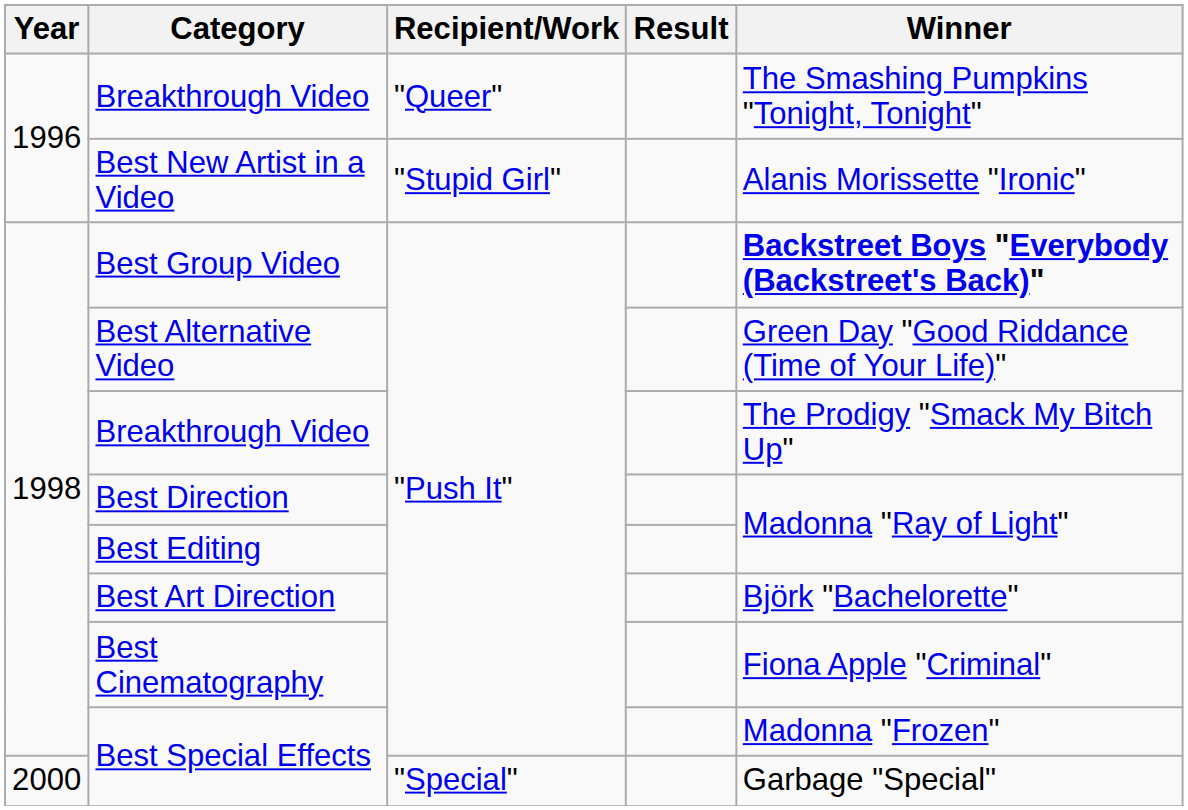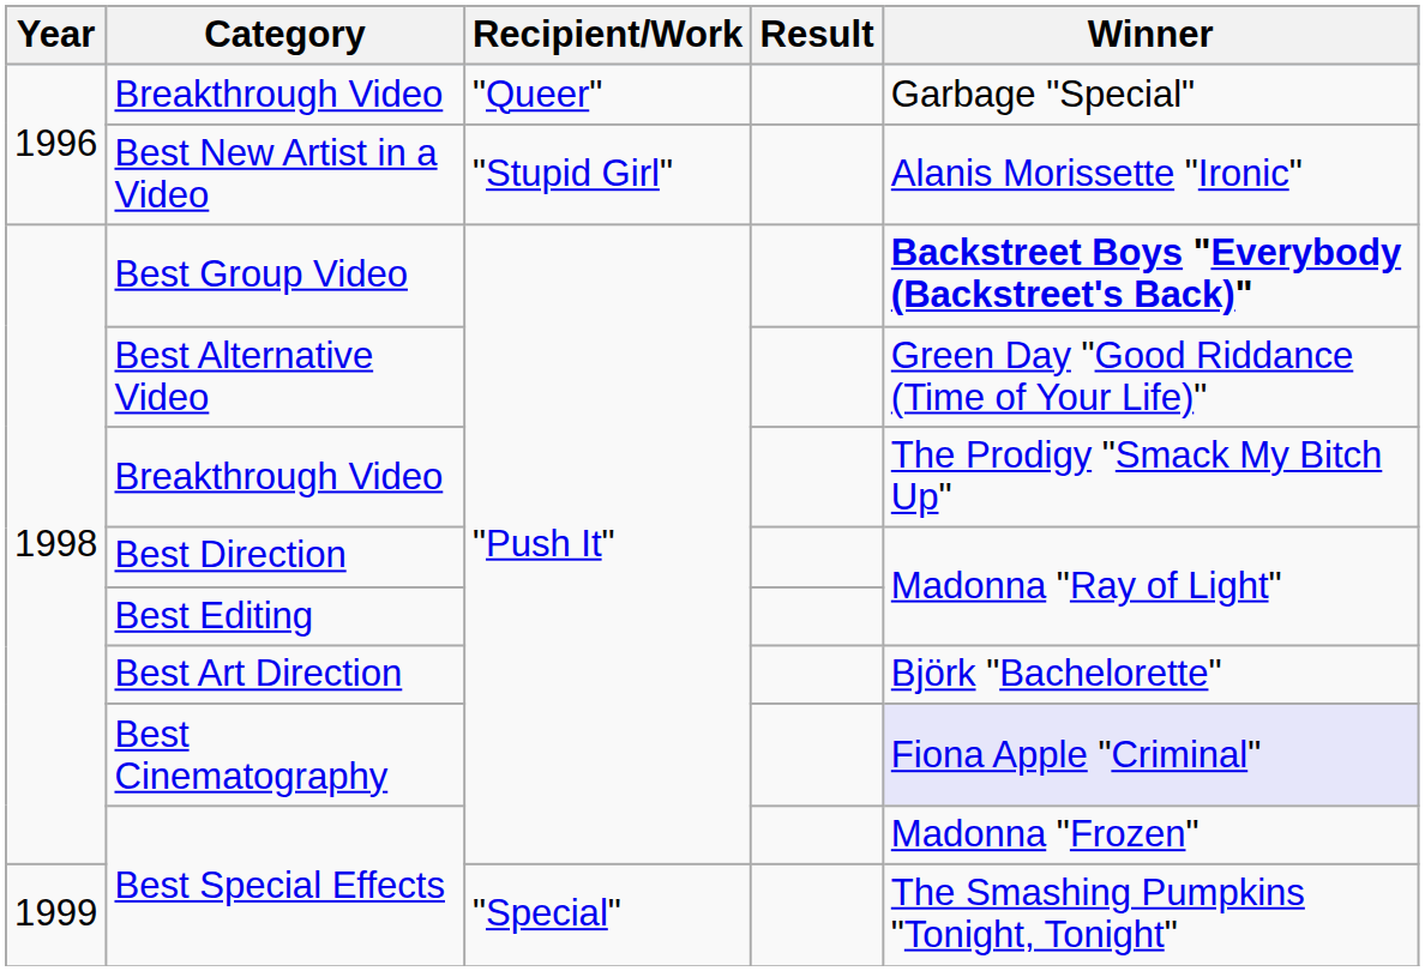Breakthrough Video / "Queer" | Winner: The Smashing Pumpkins "Tonight, Tonight" -> Garbage "Special"
Best Cinematography | Winner: no background -> lavender background
Best Special Effects / "Special" | Year: 2000 -> 1999
Best Special Effects / "Special" | Winner: Garbage "Special" -> The Smashing Pumpkins "Tonight, Tonight"
